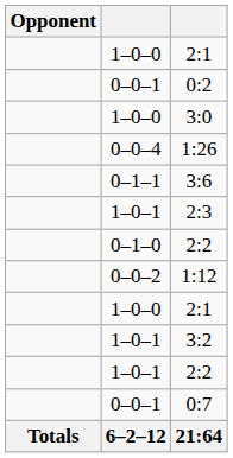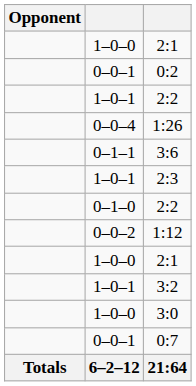rows swapped: 3:0 <-> 1–0–1 / 2:2
